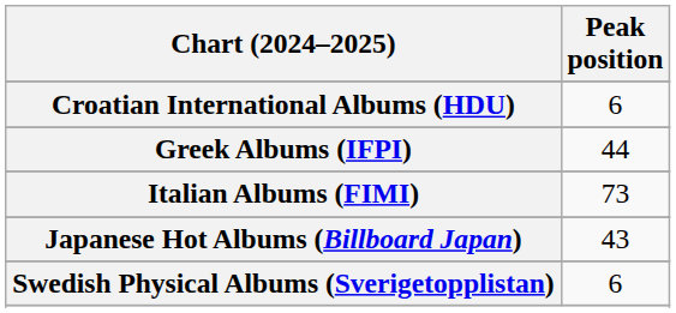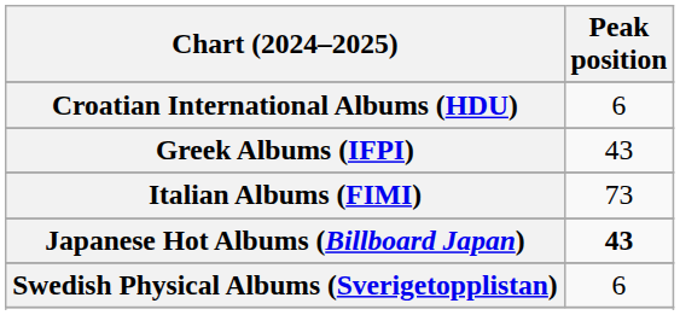Greek Albums (IFPI) | Peak position: 44 -> 43
Japanese Hot Albums (Billboard Japan) | Peak position: normal -> bold
